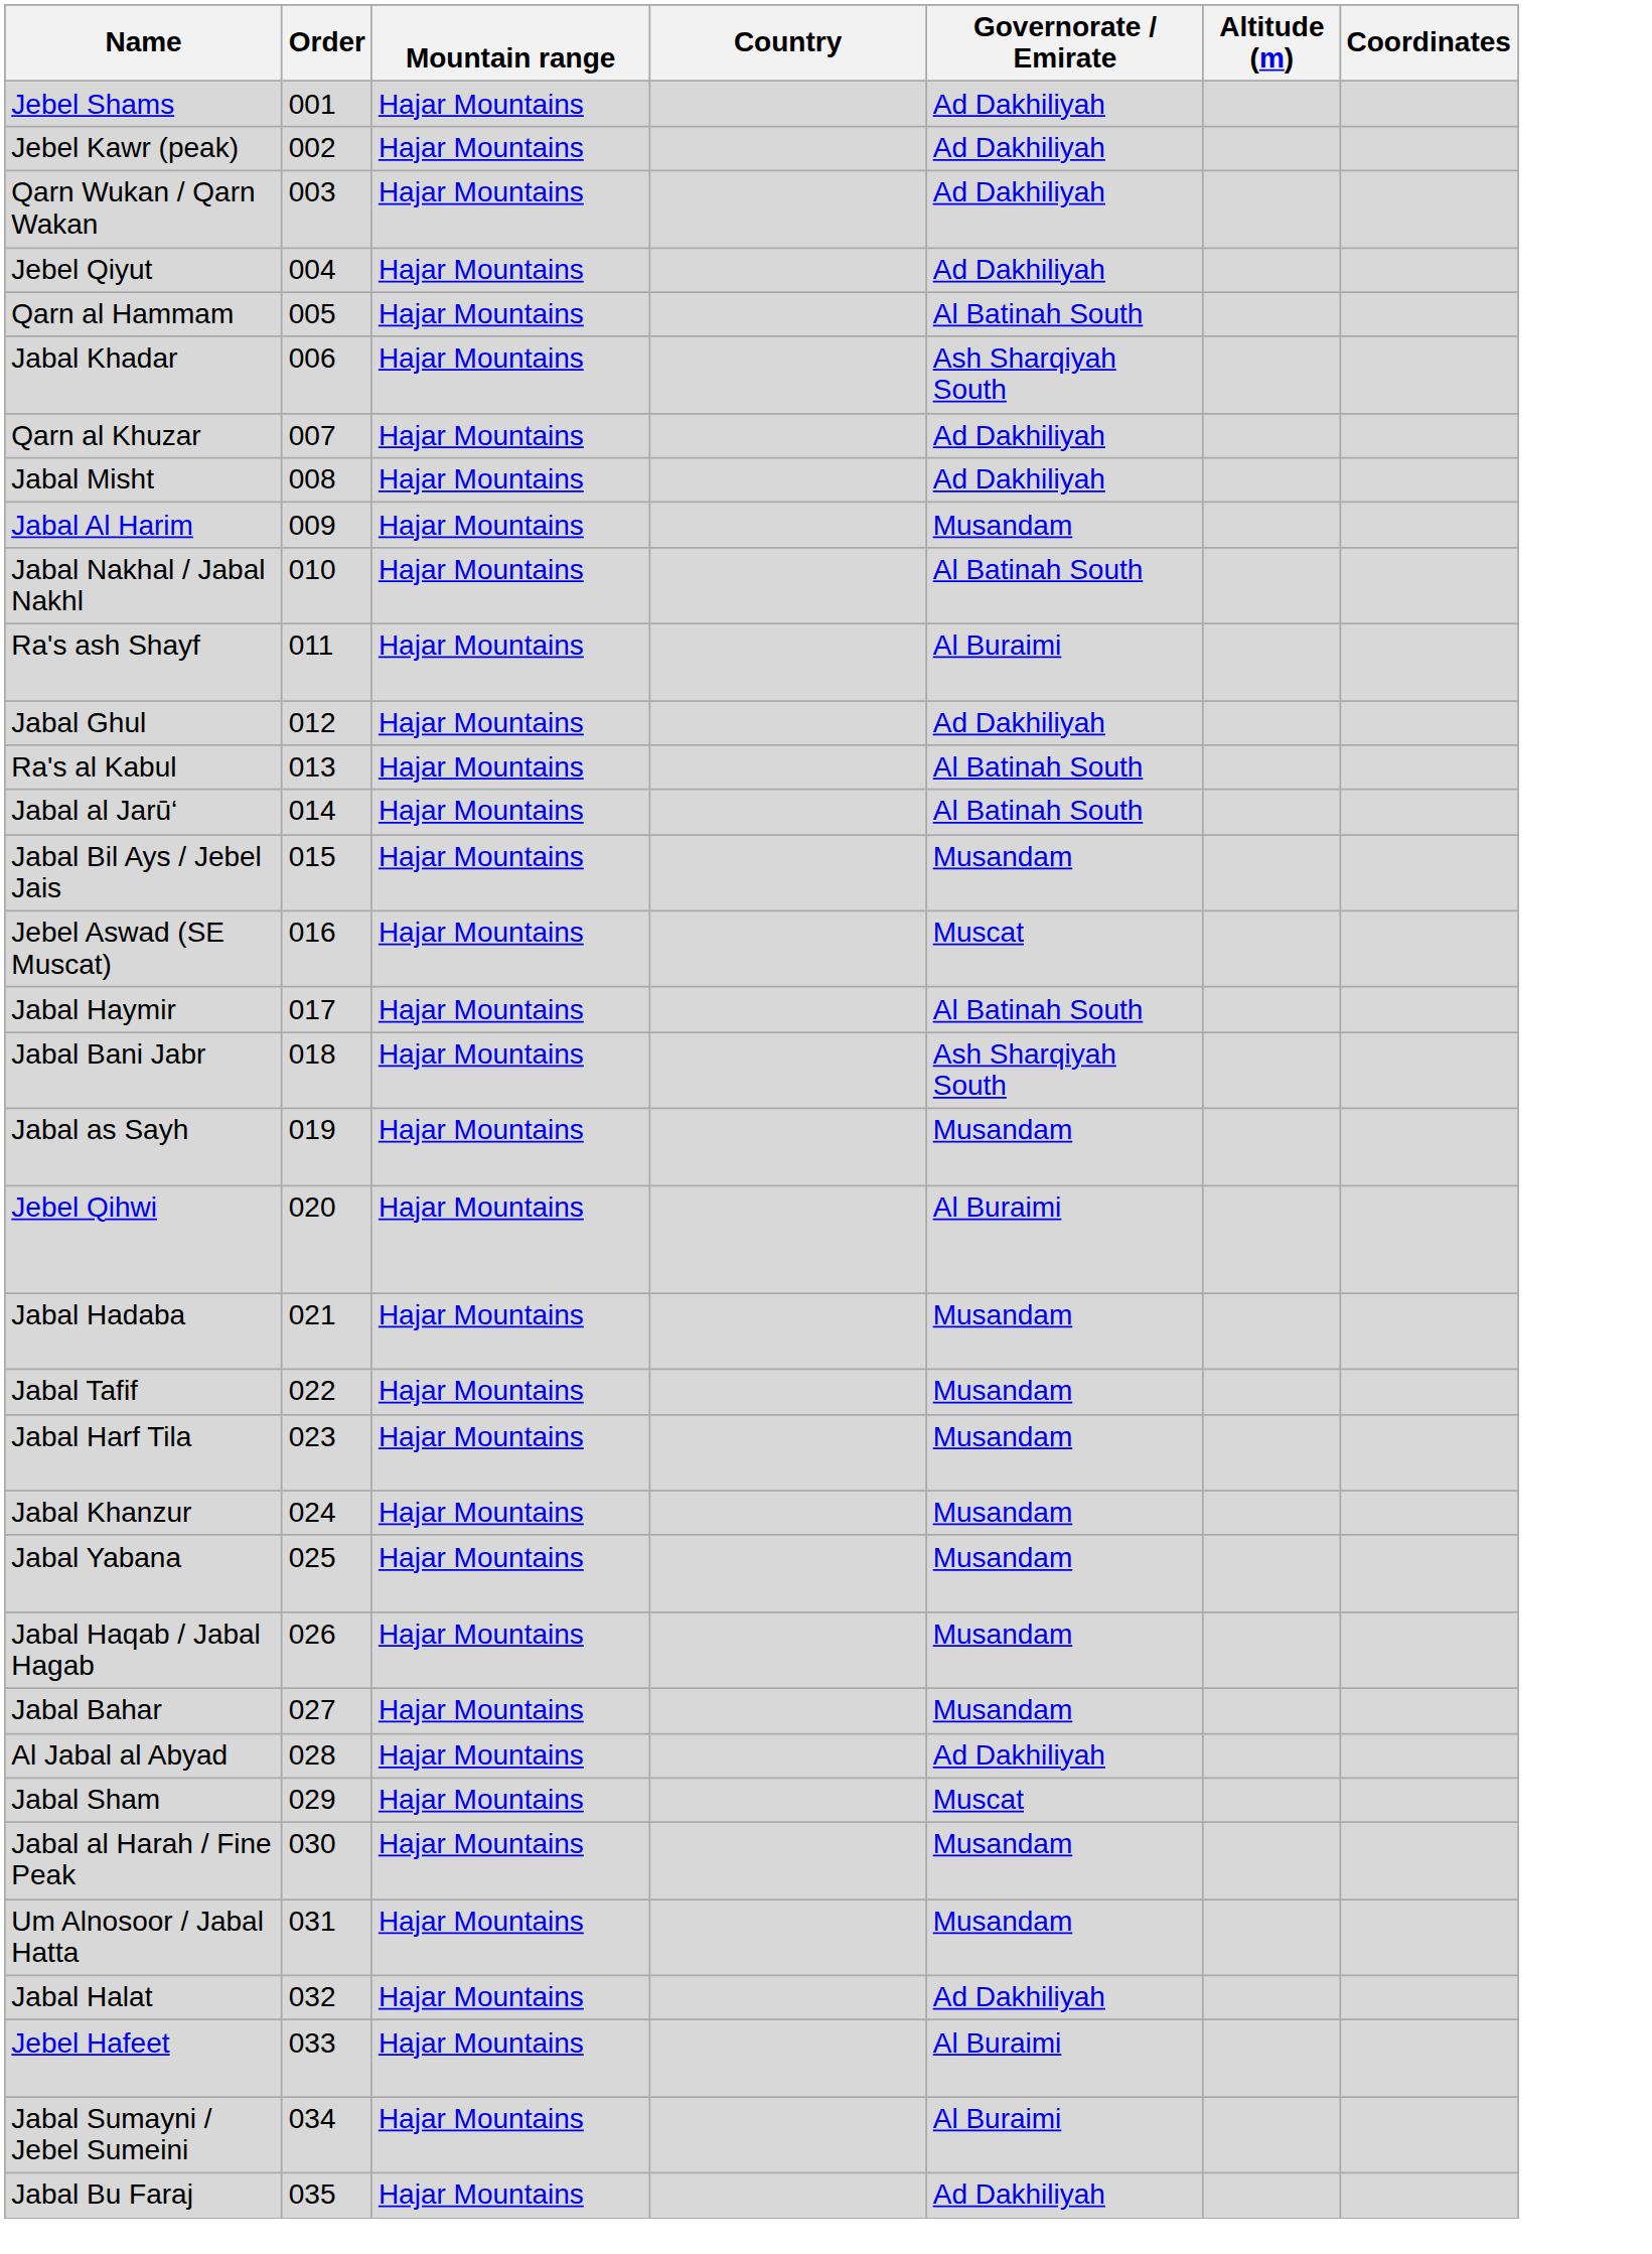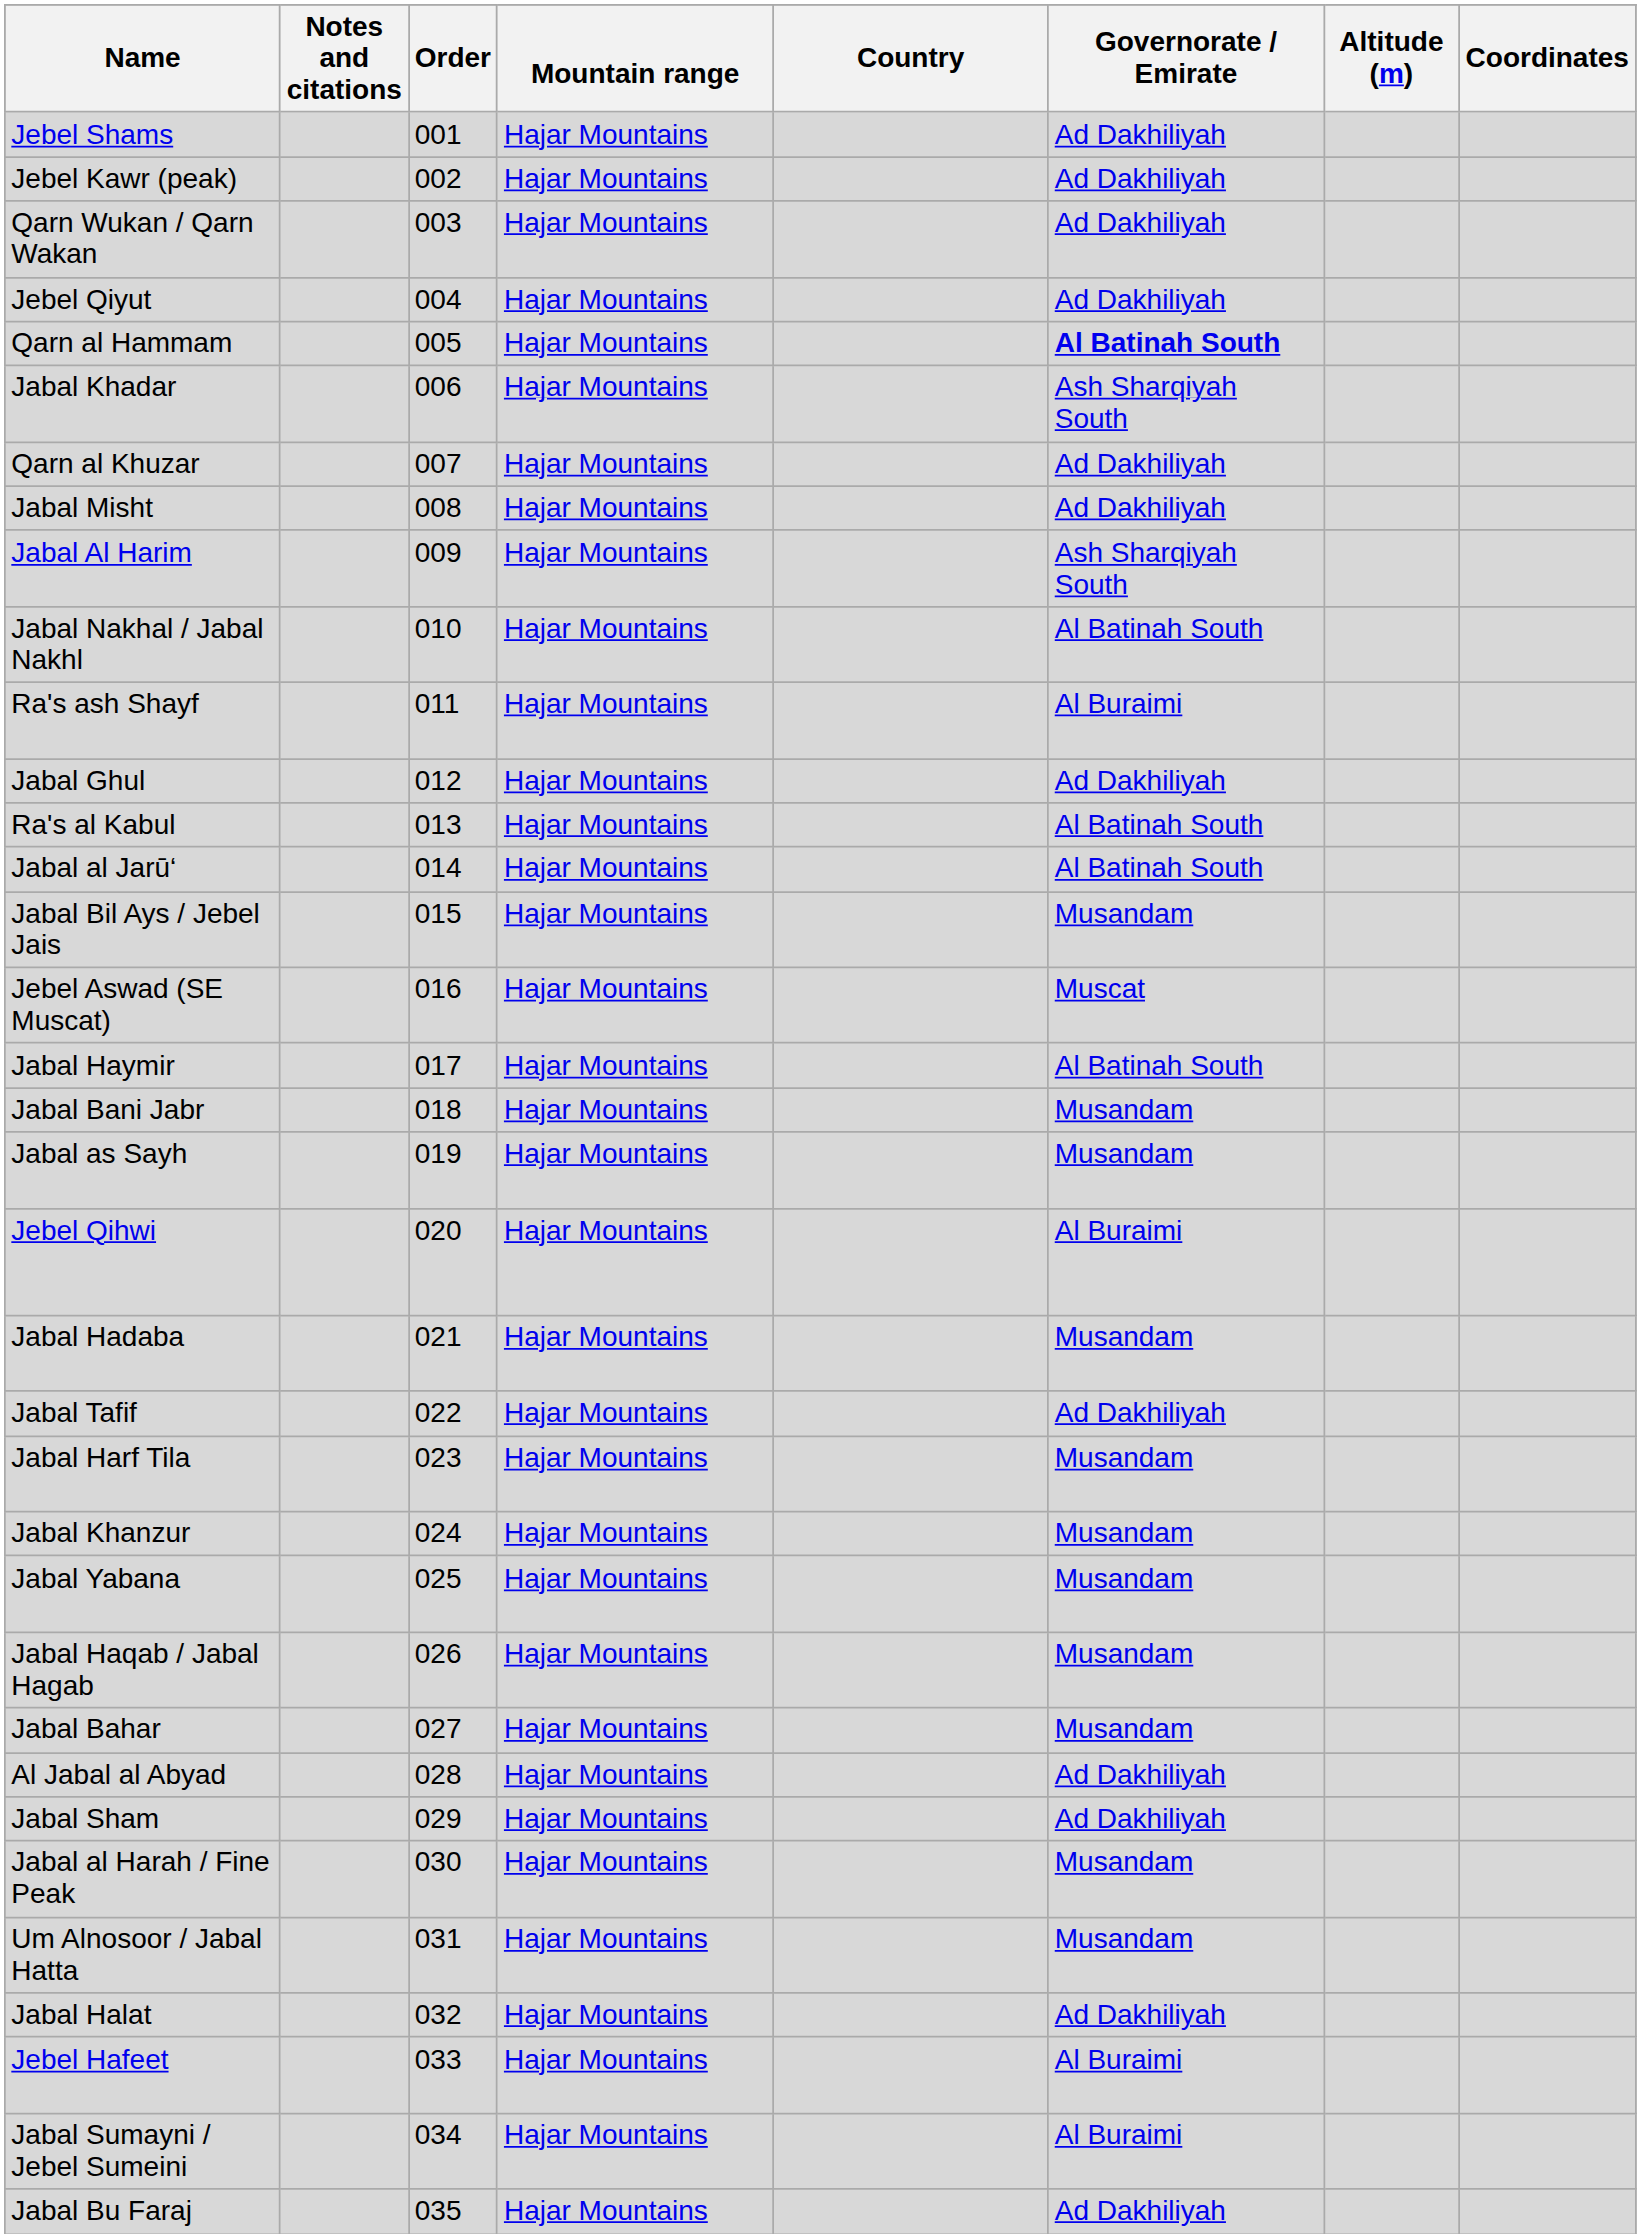+ column: Notes and citations
Qarn al Hammam | Governorate / Emirate: normal -> bold
Jabal Al Harim | Governorate / Emirate: Musandam -> Ash Sharqiyah South
Jabal Bani Jabr | Governorate / Emirate: Ash Sharqiyah South -> Musandam
Jabal Tafif | Governorate / Emirate: Musandam -> Ad Dakhiliyah
Jabal Sham | Governorate / Emirate: Muscat -> Ad Dakhiliyah
